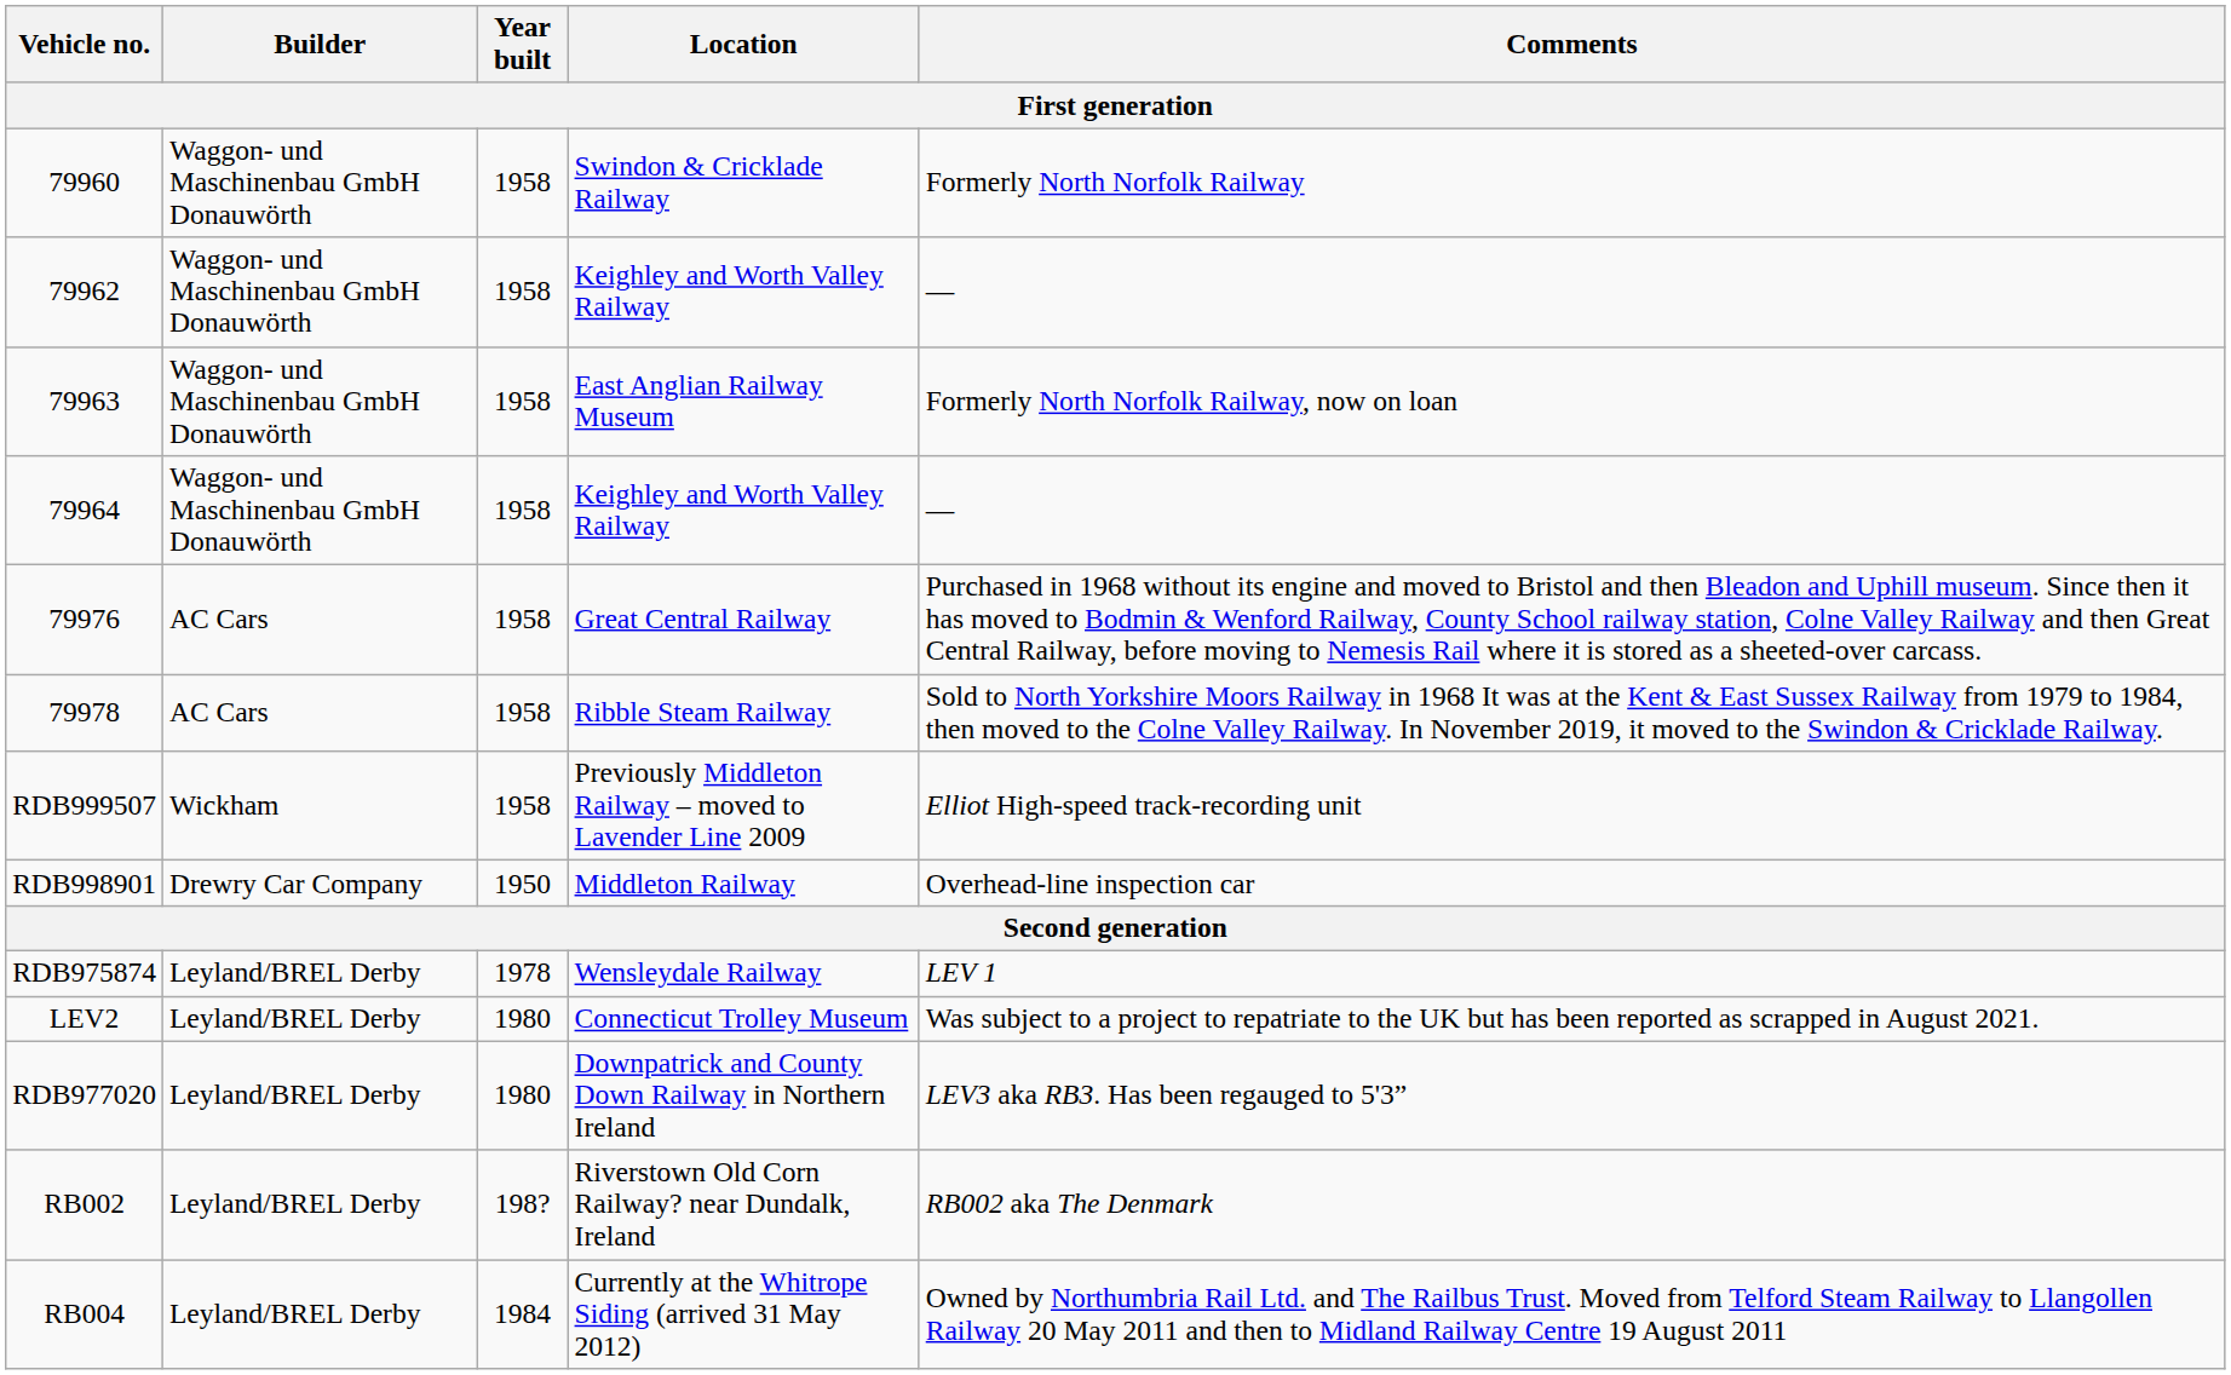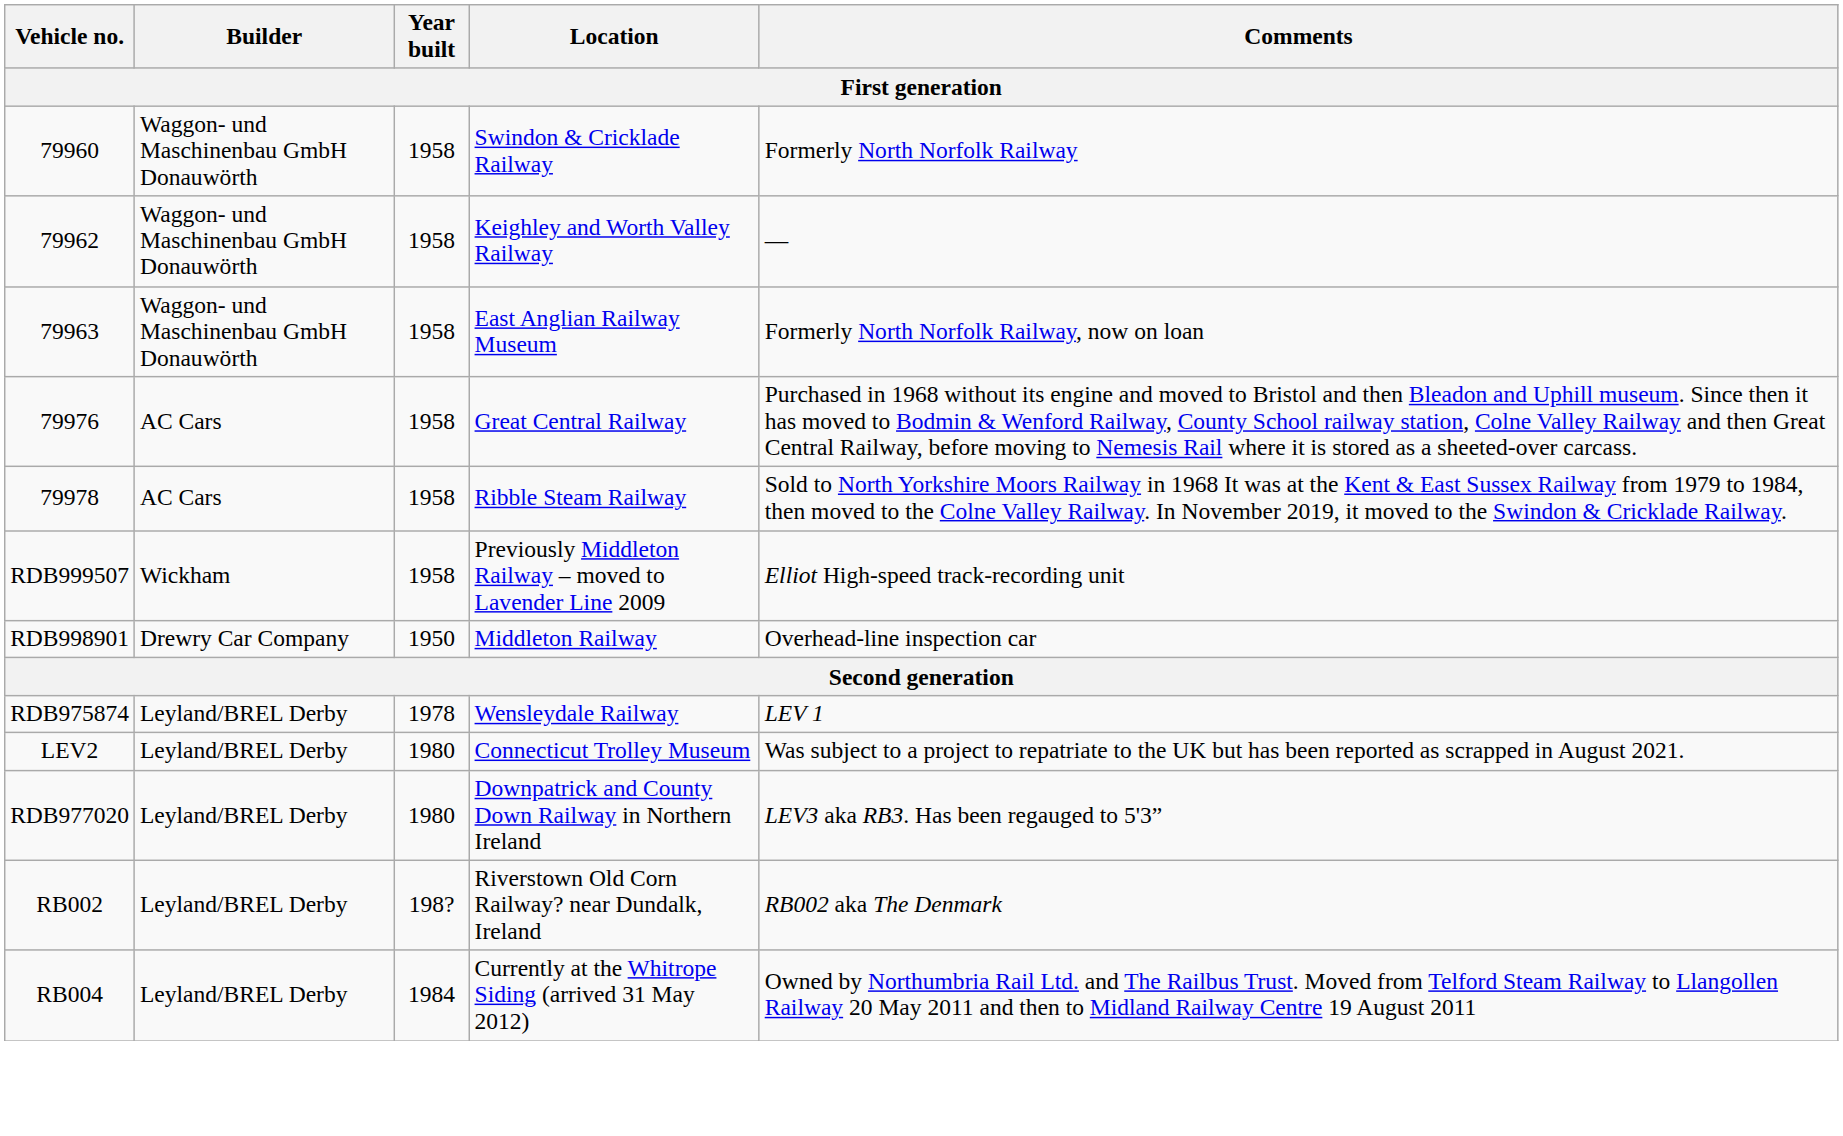- row: 79964 | Waggon- und Maschinenbau GmbH Donauwörth | 1958 | Keighley and Worth Valley Railway | —
